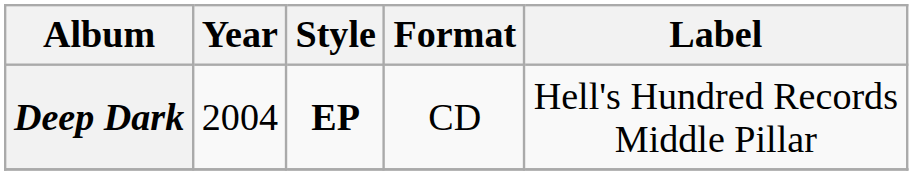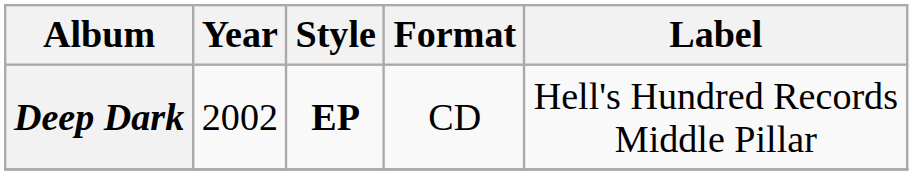Deep Dark | Year: 2004 -> 2002
